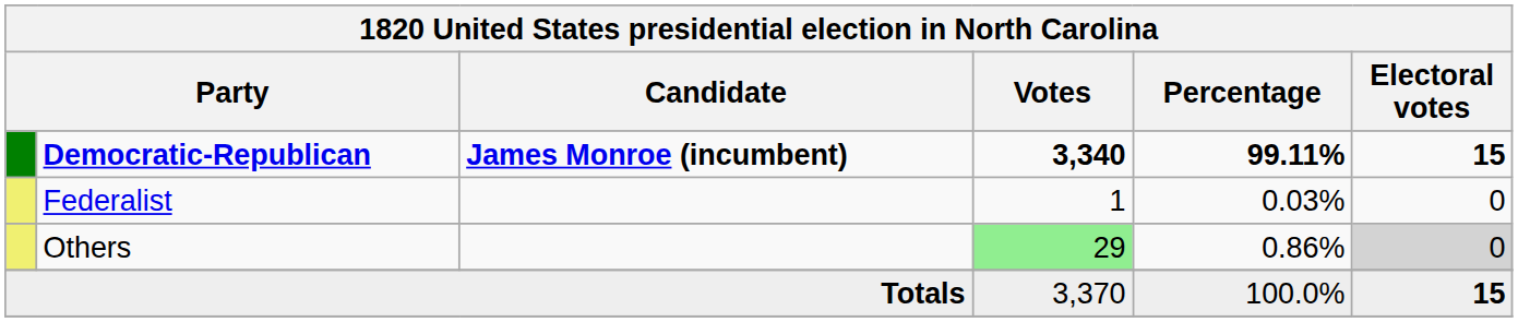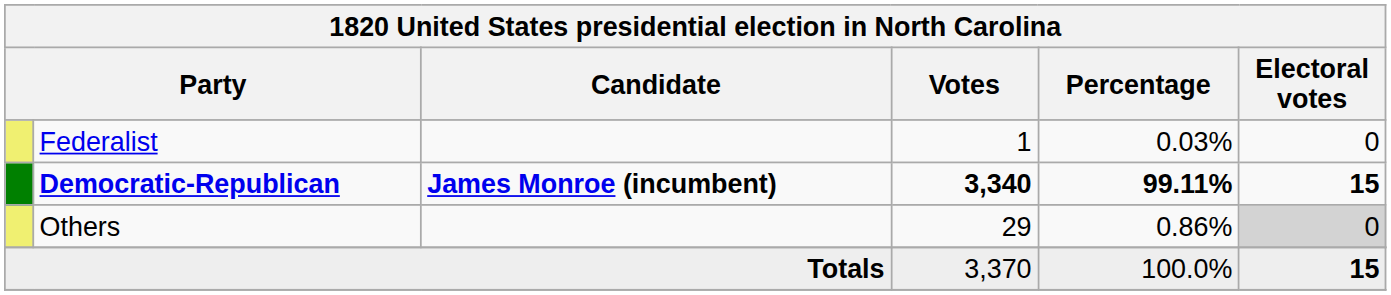rows swapped: Democratic-Republican <-> Federalist
Others | Votes: lightgreen background -> no background
